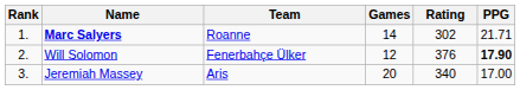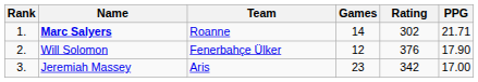Will Solomon | PPG: bold -> normal
Jeremiah Massey | Games: 20 -> 23
Jeremiah Massey | Rating: 340 -> 342
